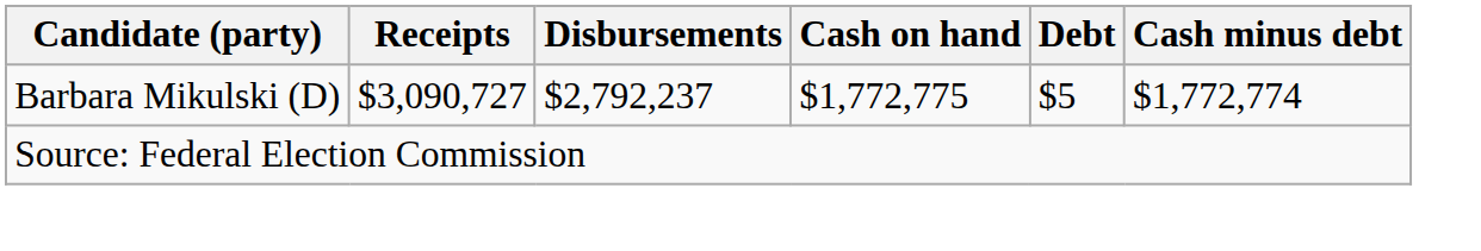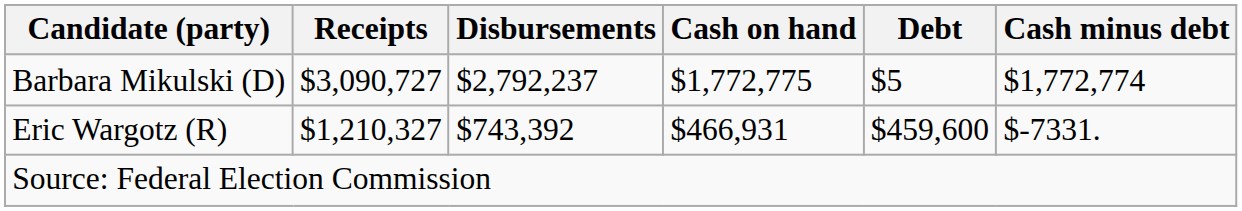+ row: Eric Wargotz (R) | $1,210,327 | $743,392 | $466,931 | $459,600 | $-7331.
